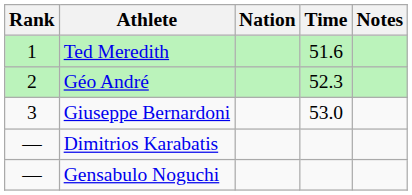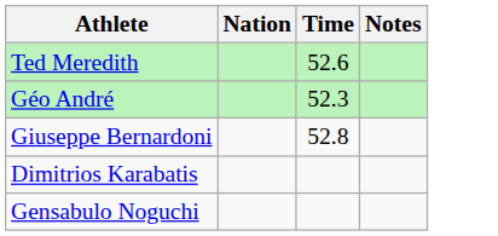- column: Rank | 1 | 2 | 3 | — | —
Ted Meredith | Time: 51.6 -> 52.6
Giuseppe Bernardoni | Time: 53.0 -> 52.8
